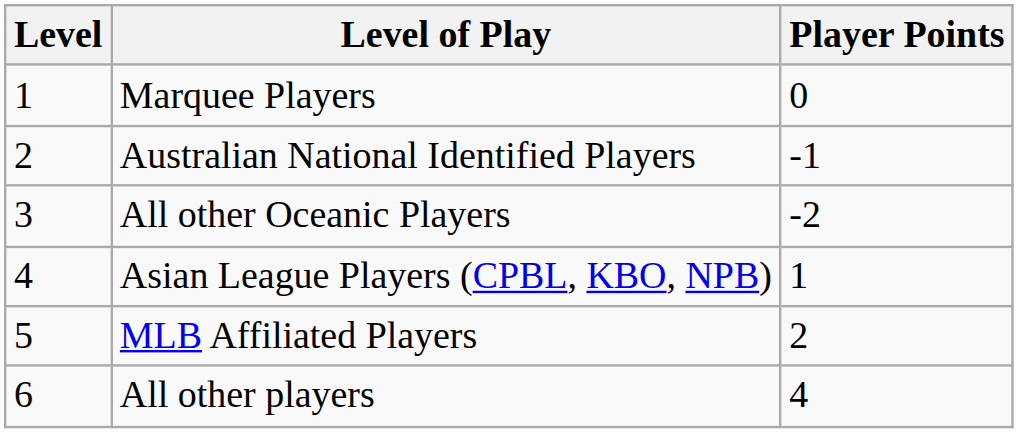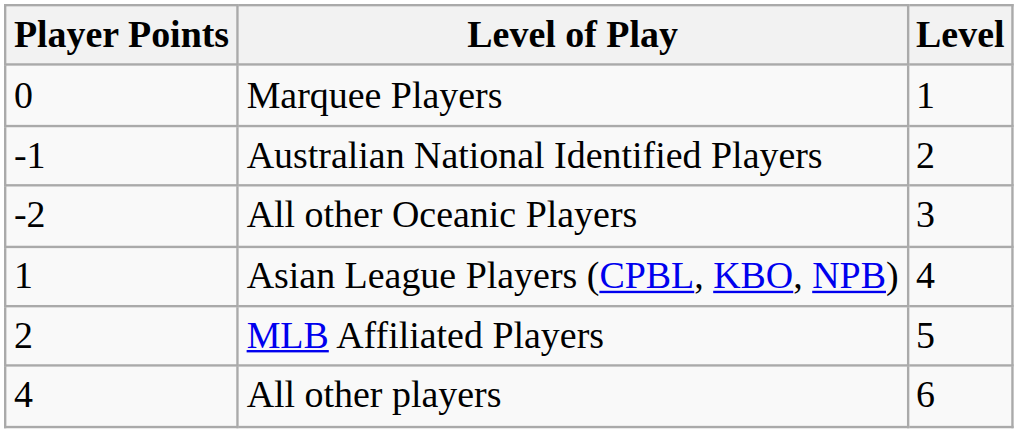columns swapped: Level <-> Player Points
